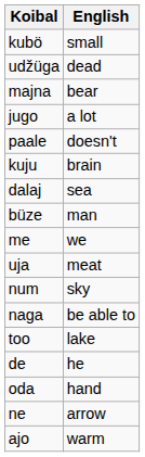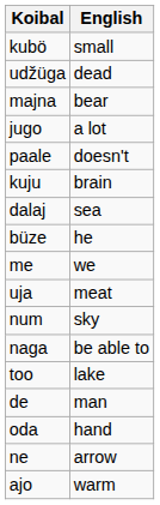büze | English: man -> he
de | English: he -> man
